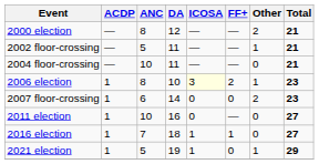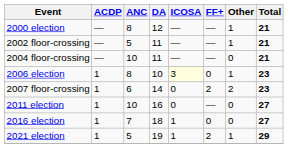2000 election | Other: 2 -> 1
2006 election | FF+: 2 -> 0
2007 floor-crossing | FF+: 0 -> 2
2016 election | FF+: 1 -> 0
2021 election | FF+: 0 -> 2
